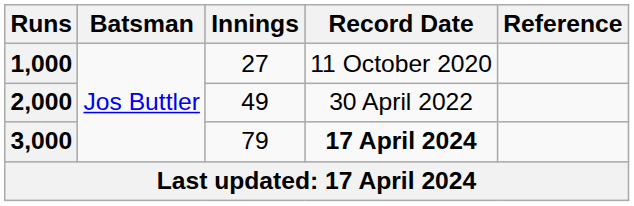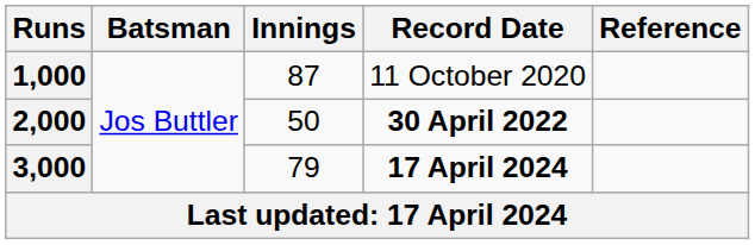1,000 | Innings: 27 -> 87
2,000 | Innings: 49 -> 50
2,000 | Record Date: normal -> bold
